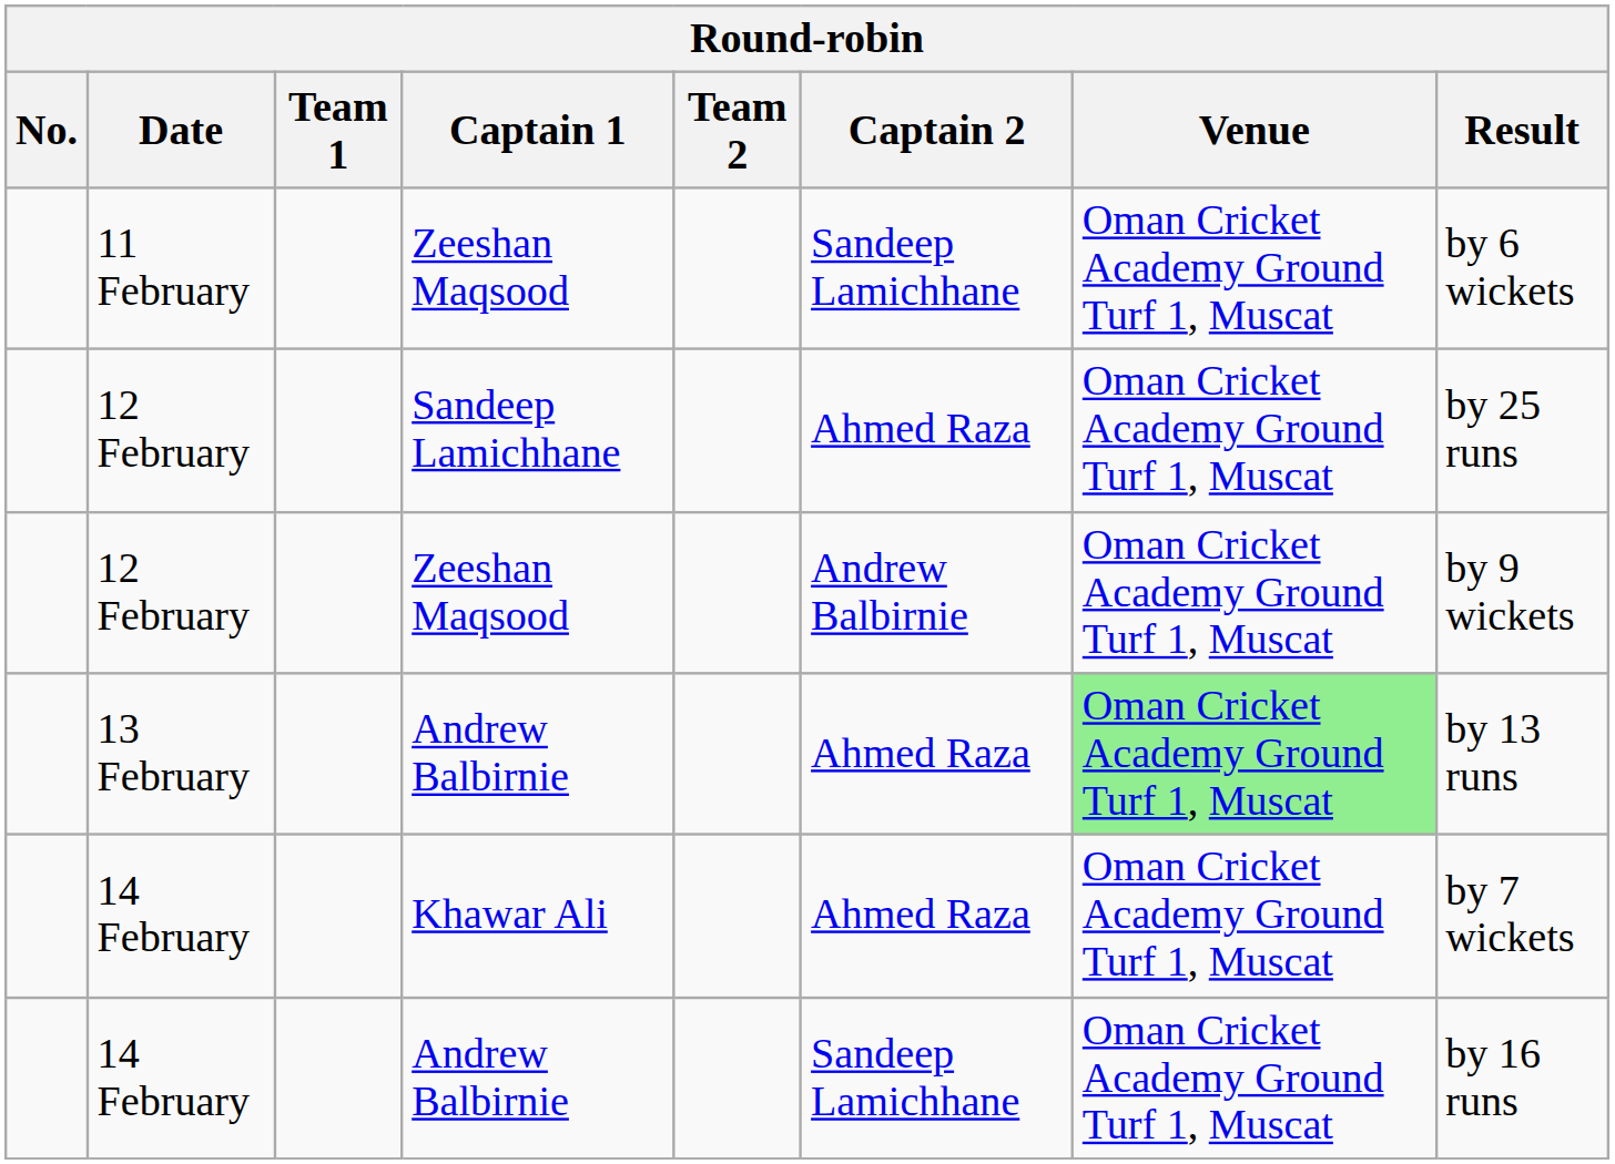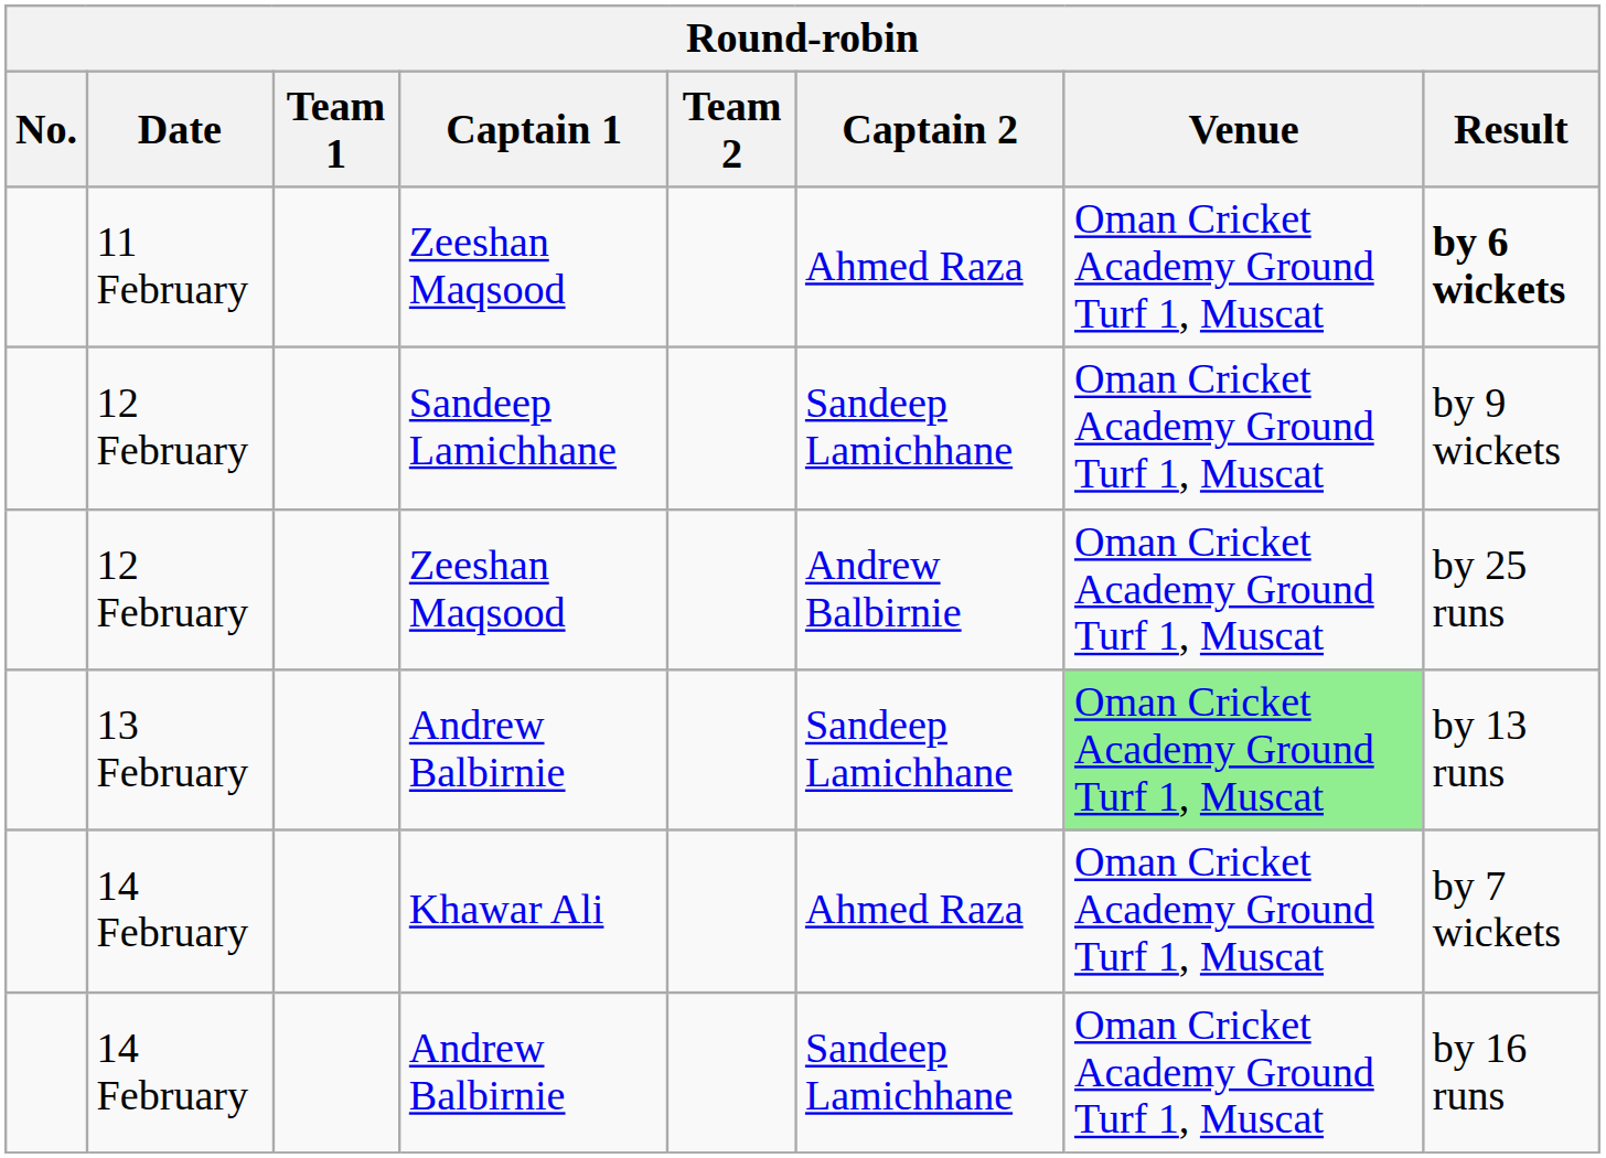11 February | Captain 2: Sandeep Lamichhane -> Ahmed Raza
11 February | Result: normal -> bold
12 February / Sandeep Lamichhane | Captain 2: Ahmed Raza -> Sandeep Lamichhane
12 February / Sandeep Lamichhane | Result: by 25 runs -> by 9 wickets
12 February / Zeeshan Maqsood | Result: by 9 wickets -> by 25 runs
13 February | Captain 2: Ahmed Raza -> Sandeep Lamichhane
